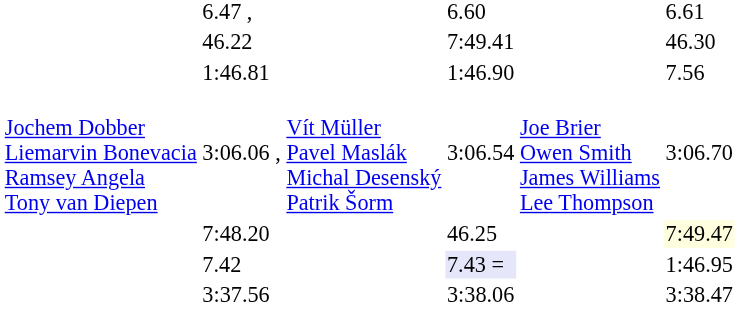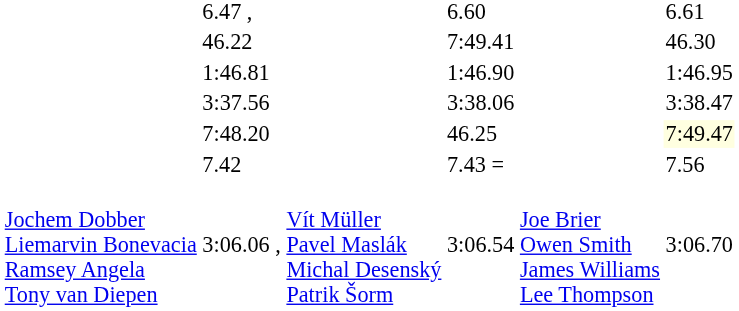1:46.81 | column 7: 7.56 -> 1:46.95
rows swapped: 3:37.56 <-> 3:06.06 ,
7.42 | column 5: lavender background -> no background
7.42 | column 7: 1:46.95 -> 7.56
